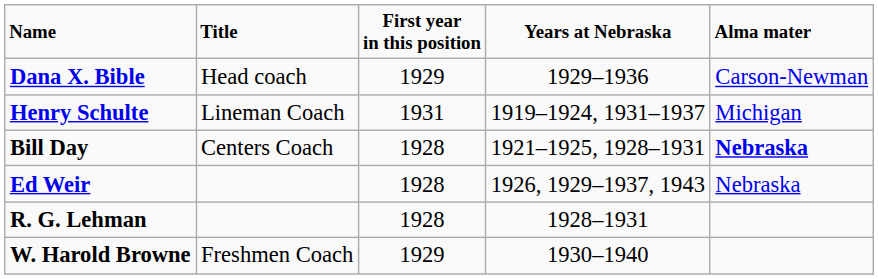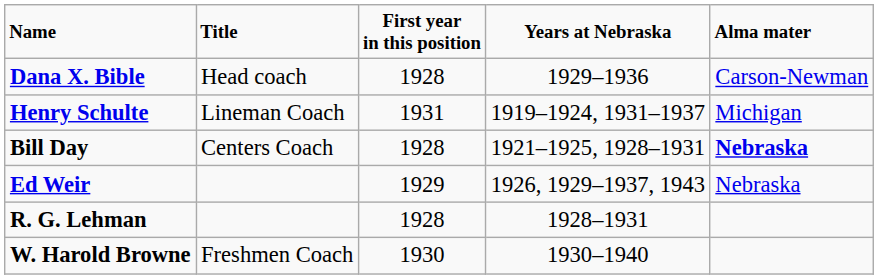Dana X. Bible | First year in this position: 1929 -> 1928
Ed Weir | First year in this position: 1928 -> 1929
W. Harold Browne | First year in this position: 1929 -> 1930
